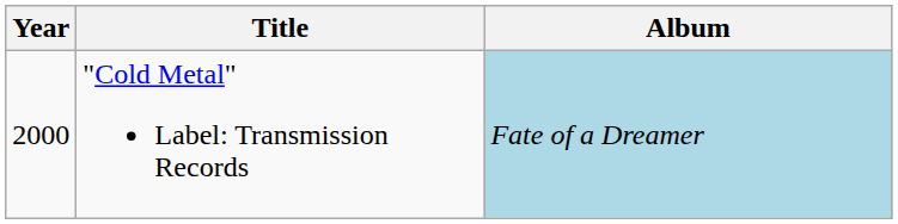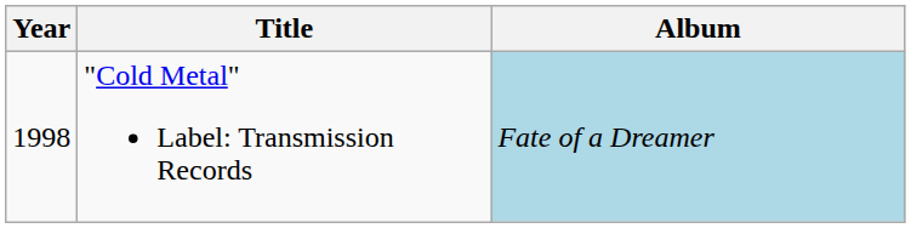"Cold Metal" Label: Transmission Records | Year: 2000 -> 1998
